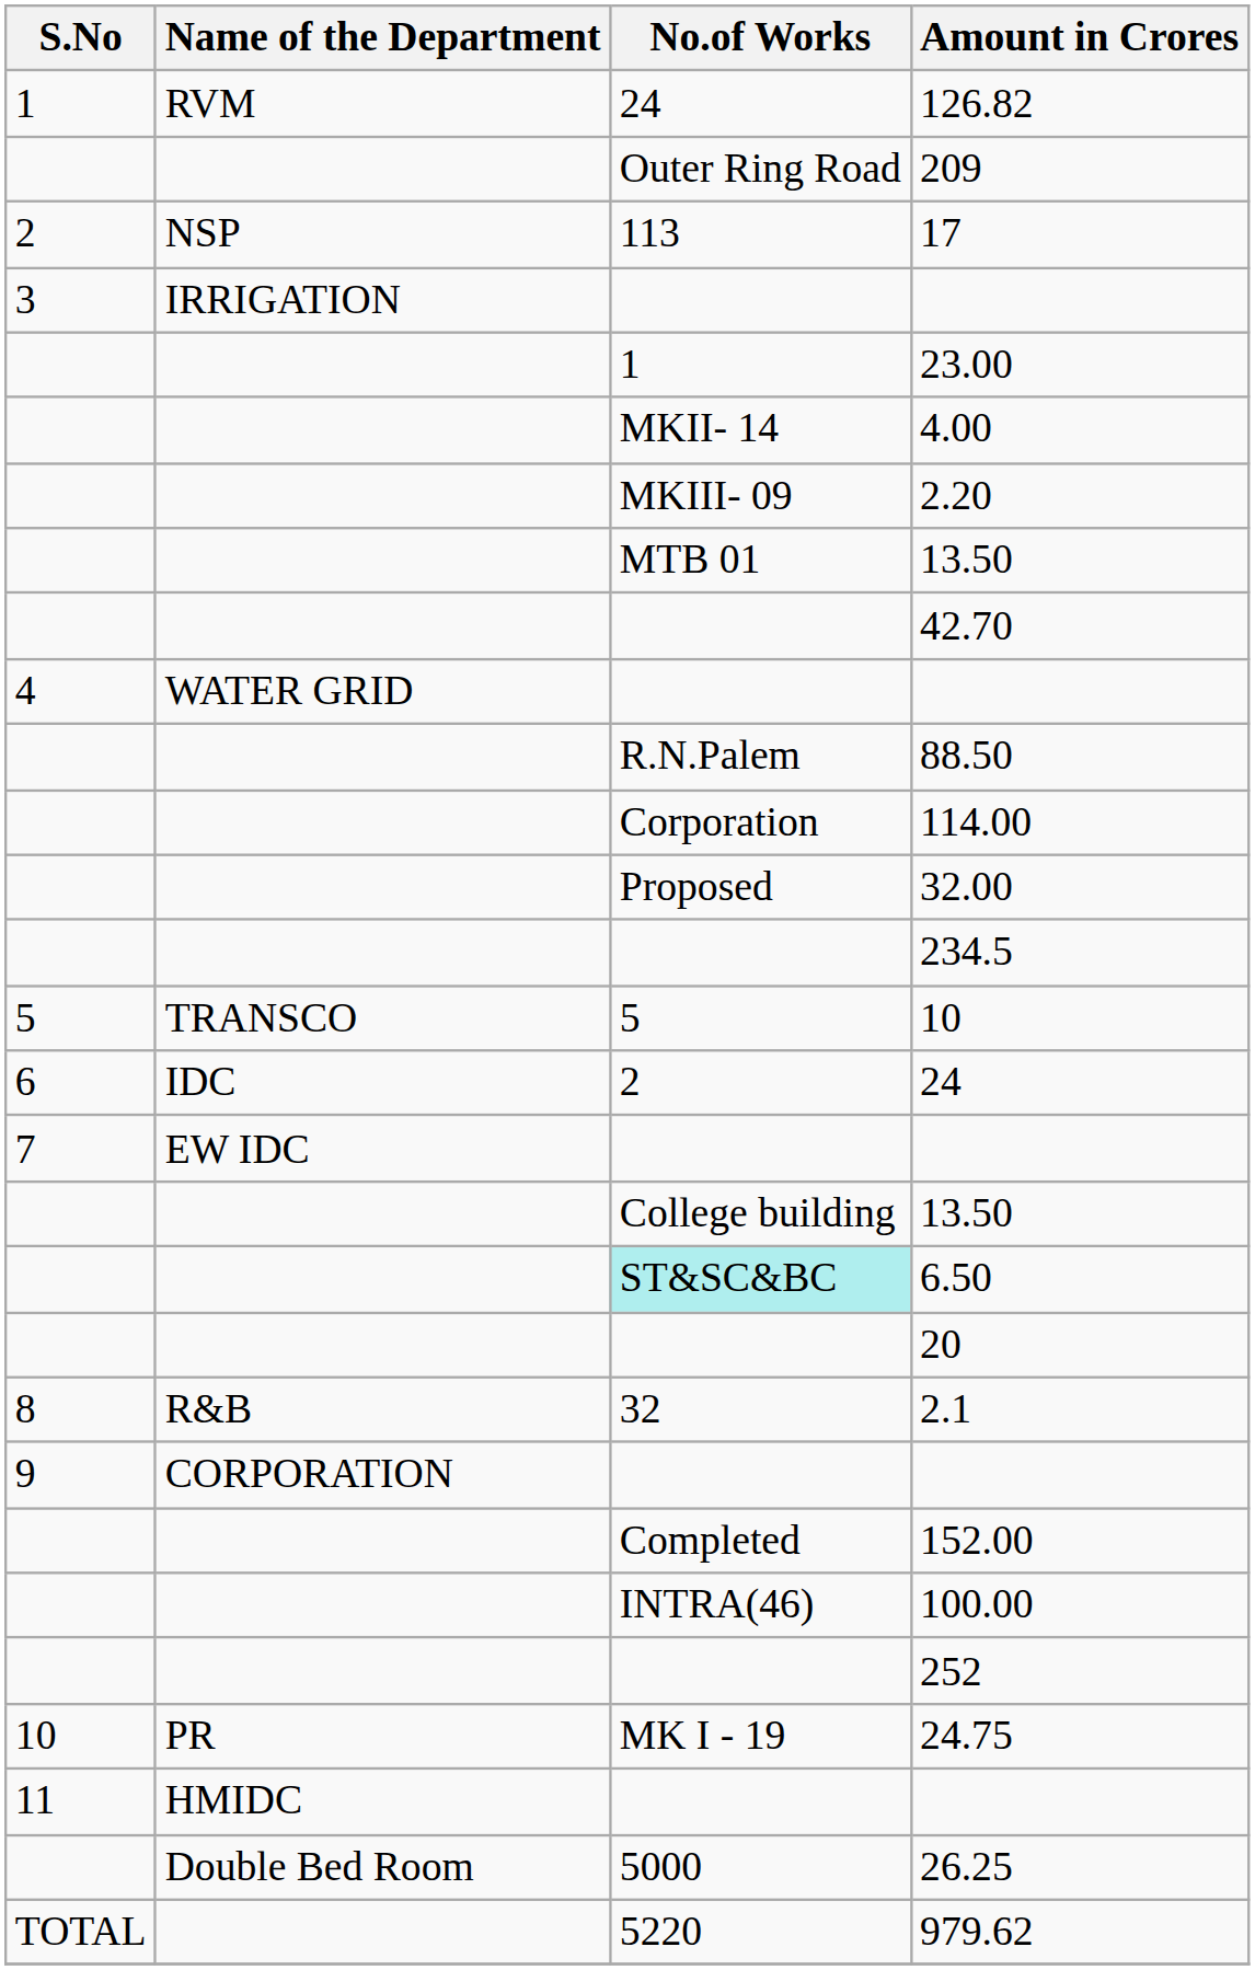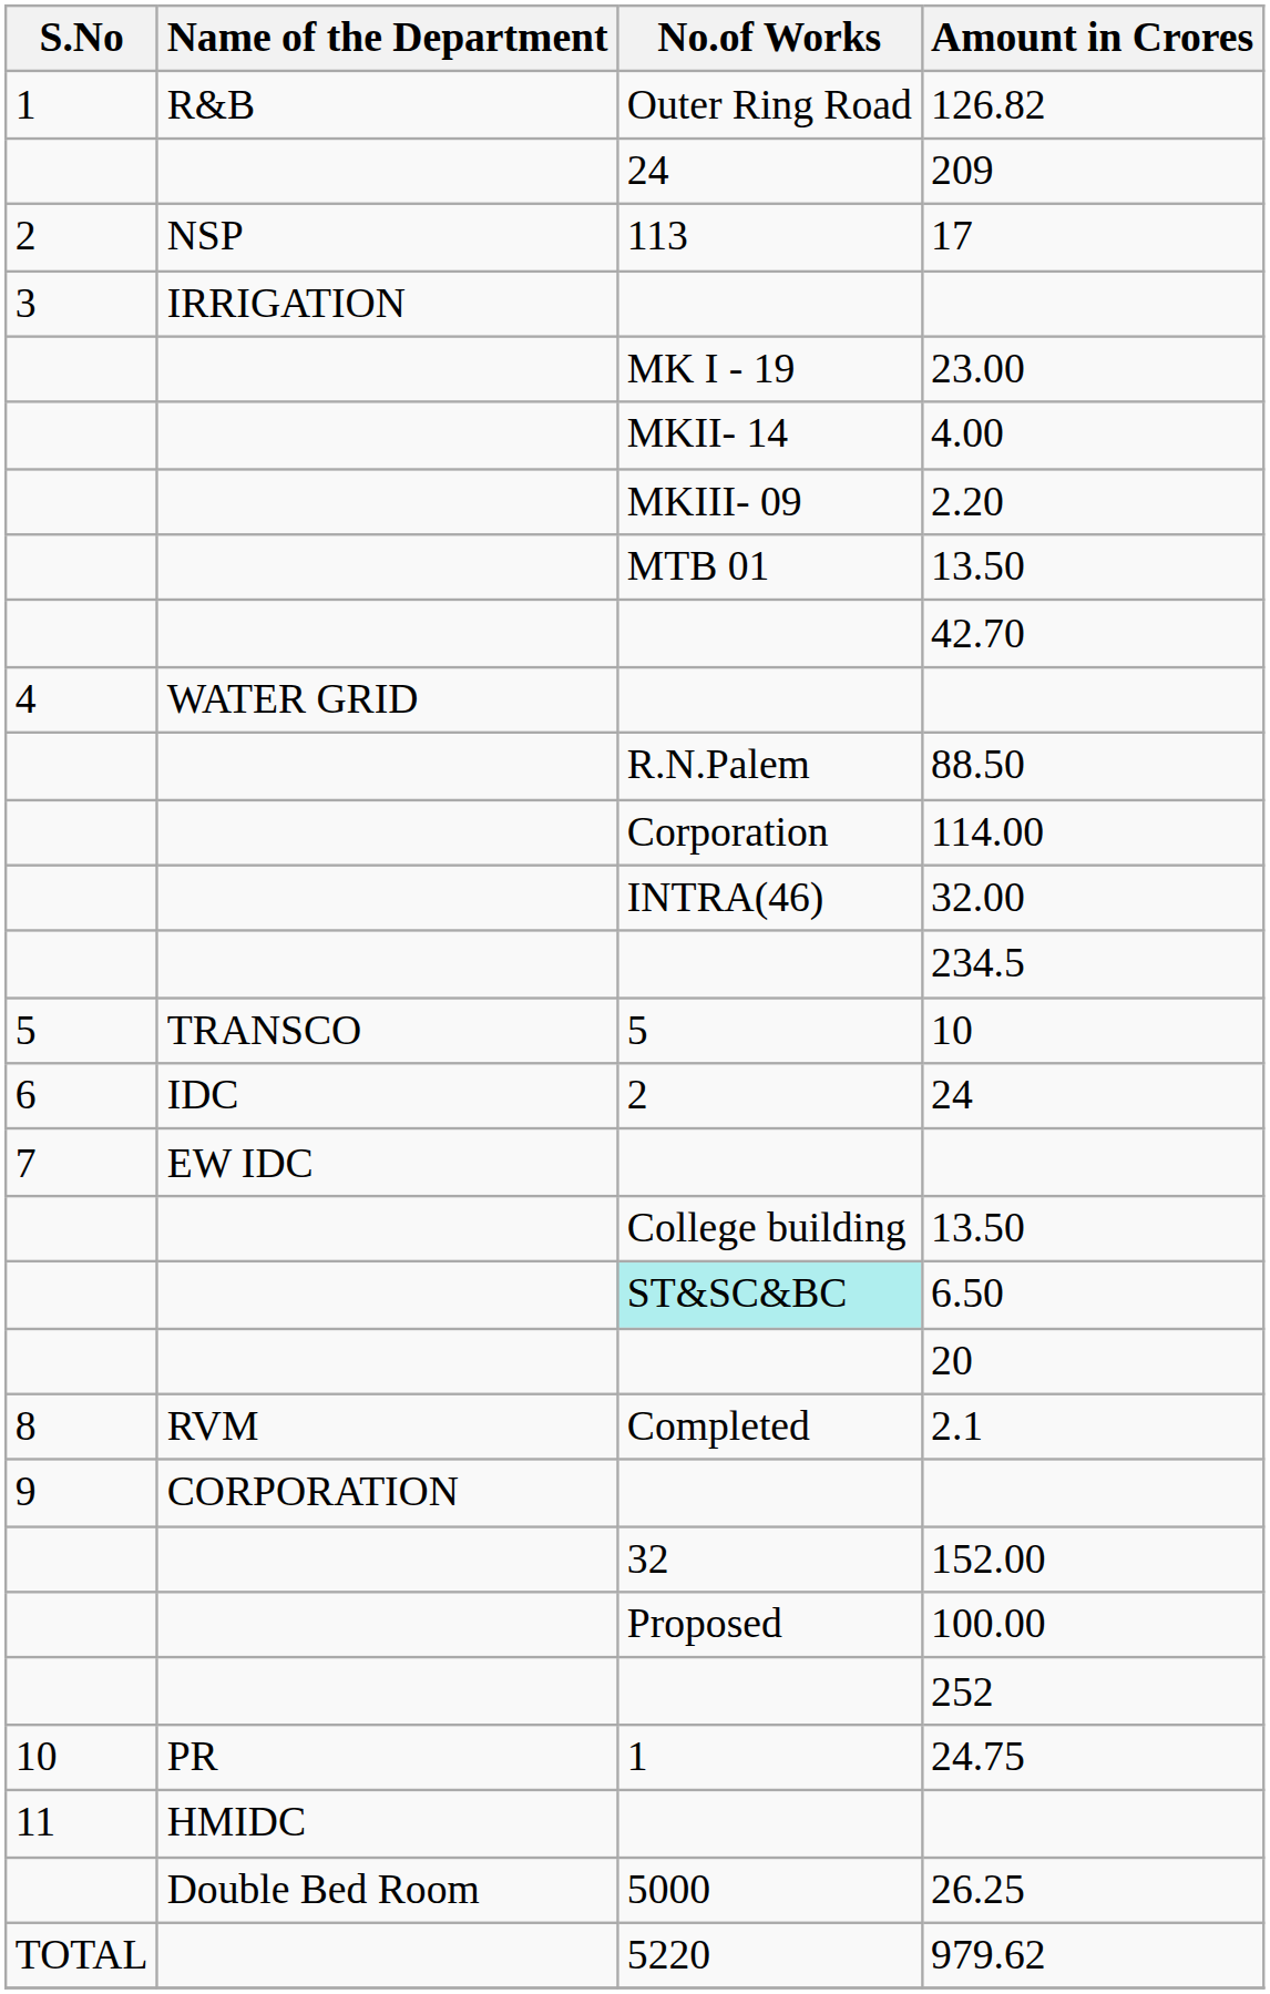126.82 | Name of the Department: RVM -> R&B
126.82 | No.of Works: 24 -> Outer Ring Road
209 | No.of Works: Outer Ring Road -> 24
23.00 | No.of Works: 1 -> MK I - 19
32.00 | No.of Works: Proposed -> INTRA(46)
2.1 | Name of the Department: R&B -> RVM
2.1 | No.of Works: 32 -> Completed
152.00 | No.of Works: Completed -> 32
100.00 | No.of Works: INTRA(46) -> Proposed
24.75 | No.of Works: MK I - 19 -> 1
